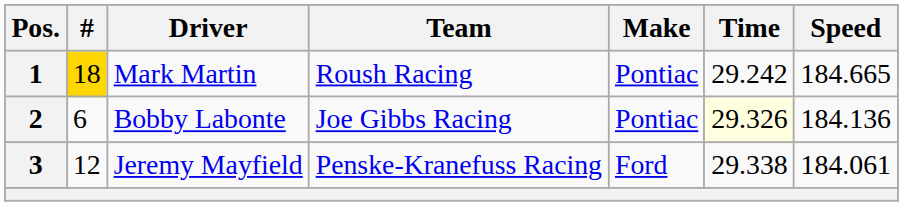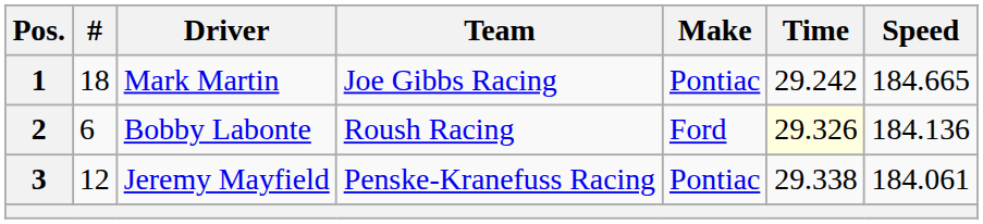1 | #: gold background -> no background
1 | Team: Roush Racing -> Joe Gibbs Racing
2 | Team: Joe Gibbs Racing -> Roush Racing
2 | Make: Pontiac -> Ford
3 | Make: Ford -> Pontiac
